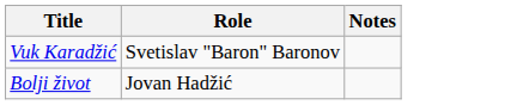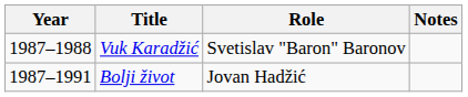+ column: Year | 1987–1988 | 1987–1991
